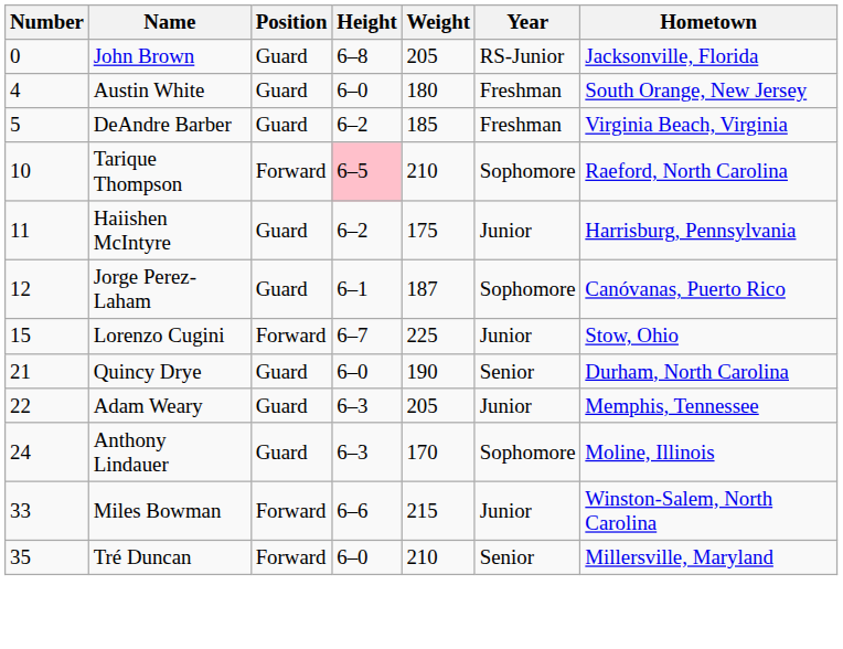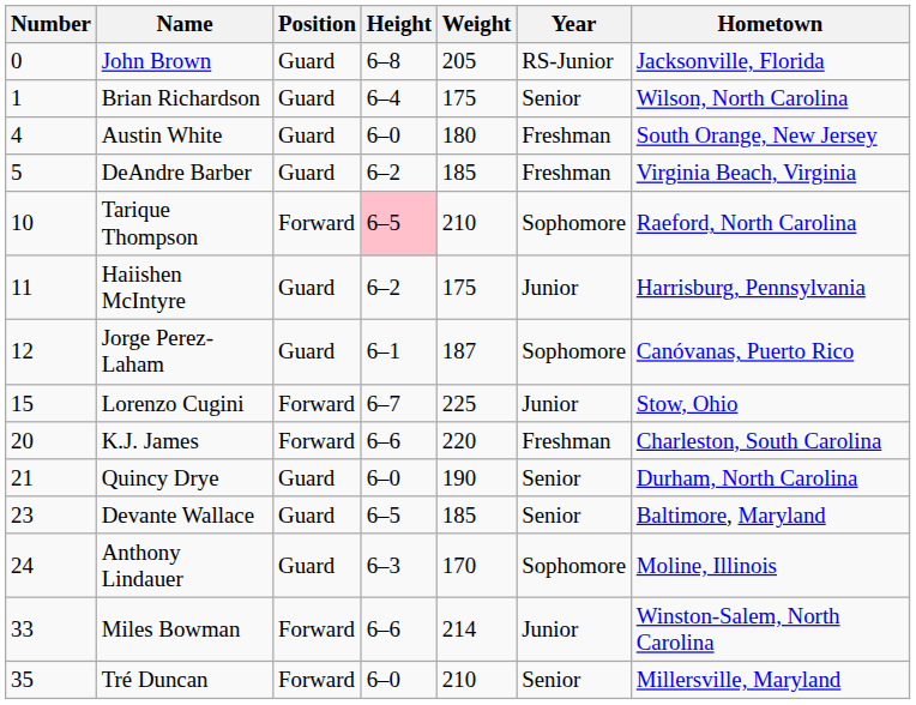+ row: 1 | Brian Richardson | Guard | 6–4 | 175 | Senior | Wilson, North Carolina
+ row: 20 | K.J. James | Forward | 6–6 | 220 | Freshman | Charleston, South Carolina
- row: 22 | Adam Weary | Guard | 6–3 | 205 | Junior | Memphis, Tennessee
+ row: 23 | Devante Wallace | Guard | 6–5 | 185 | Senior | Baltimore, Maryland
Miles Bowman | Weight: 215 -> 214
